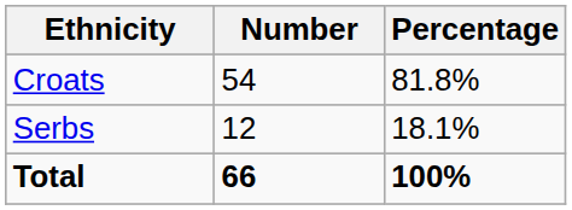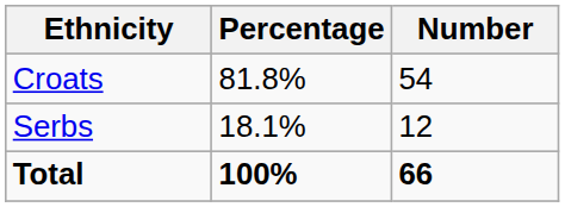columns swapped: Number <-> Percentage
